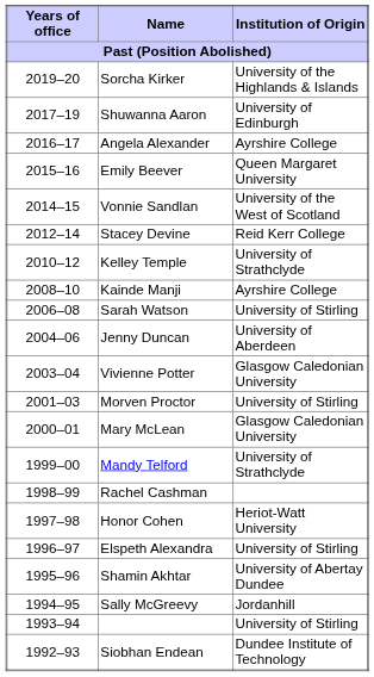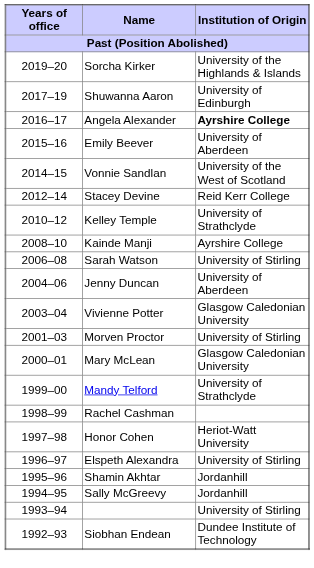Angela Alexander | Institution of Origin: normal -> bold
Emily Beever | Institution of Origin: Queen Margaret University -> University of Aberdeen
Shamin Akhtar | Institution of Origin: University of Abertay Dundee -> Jordanhill
